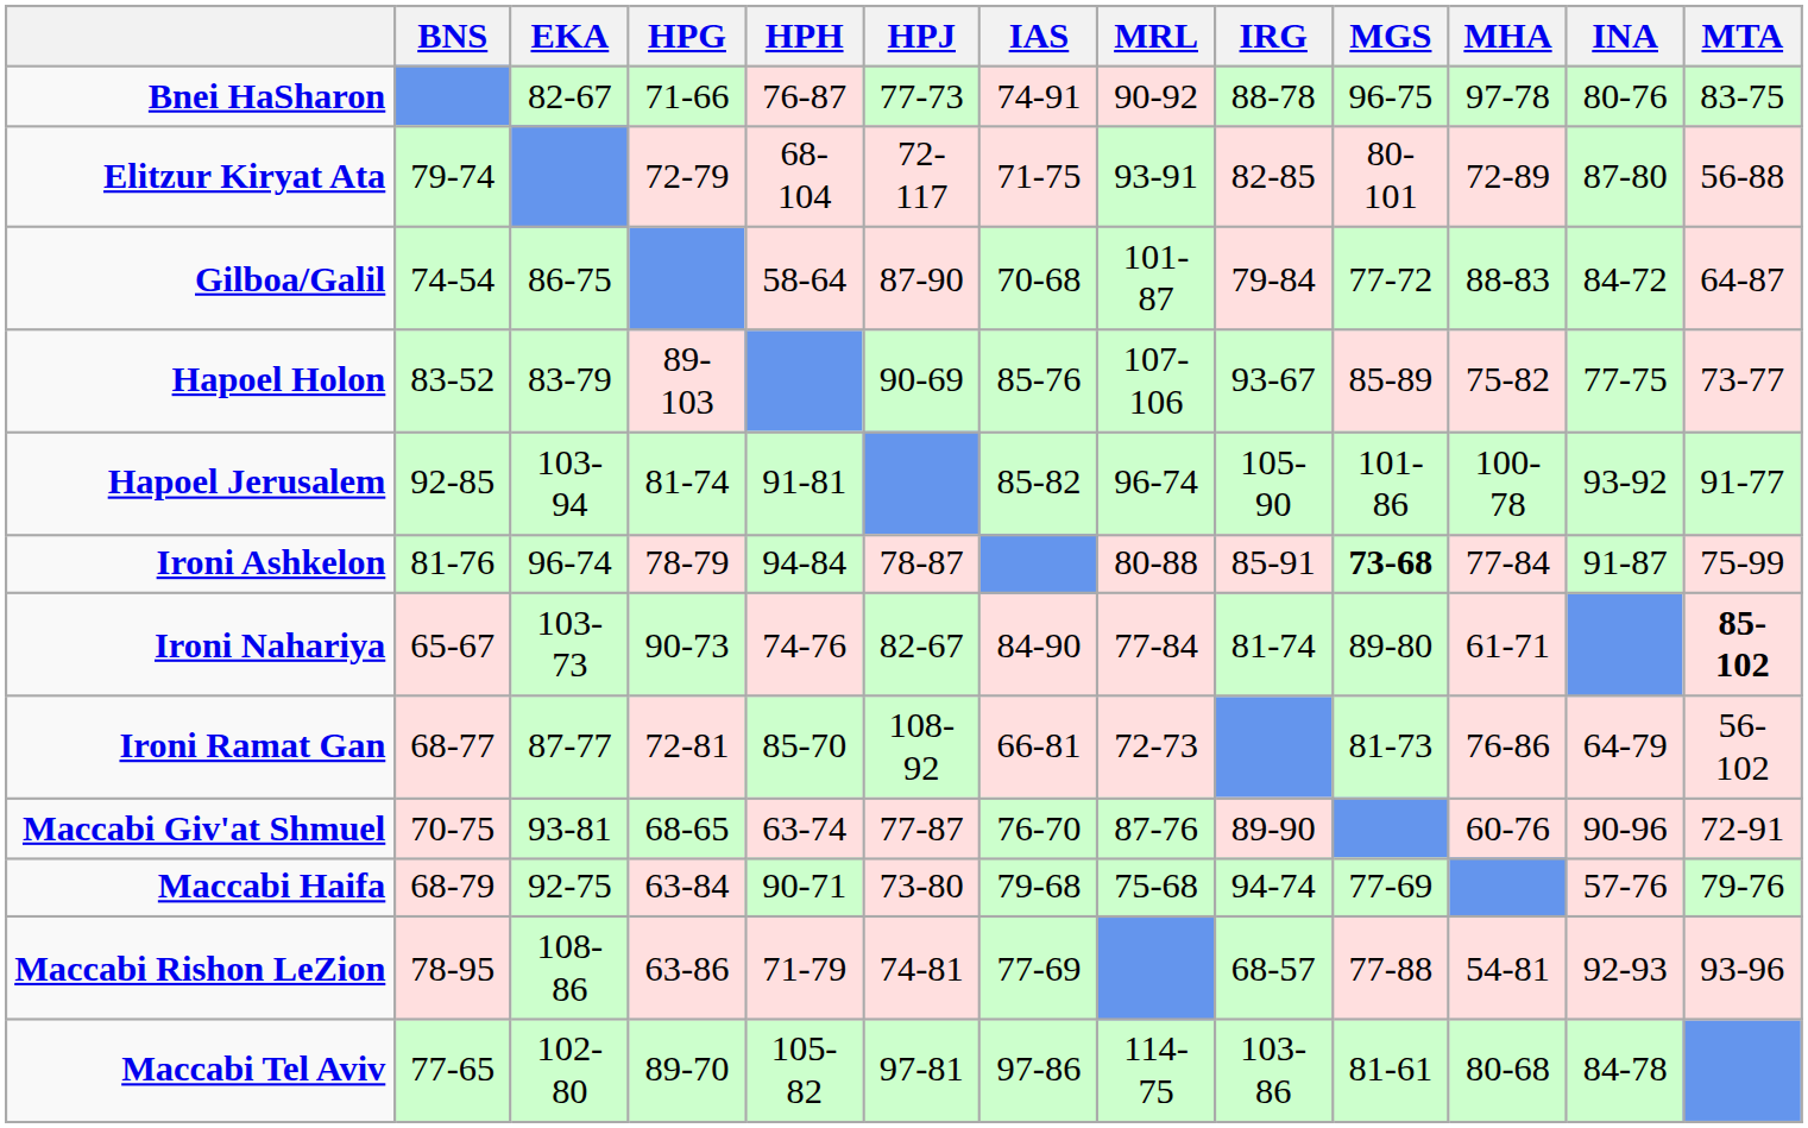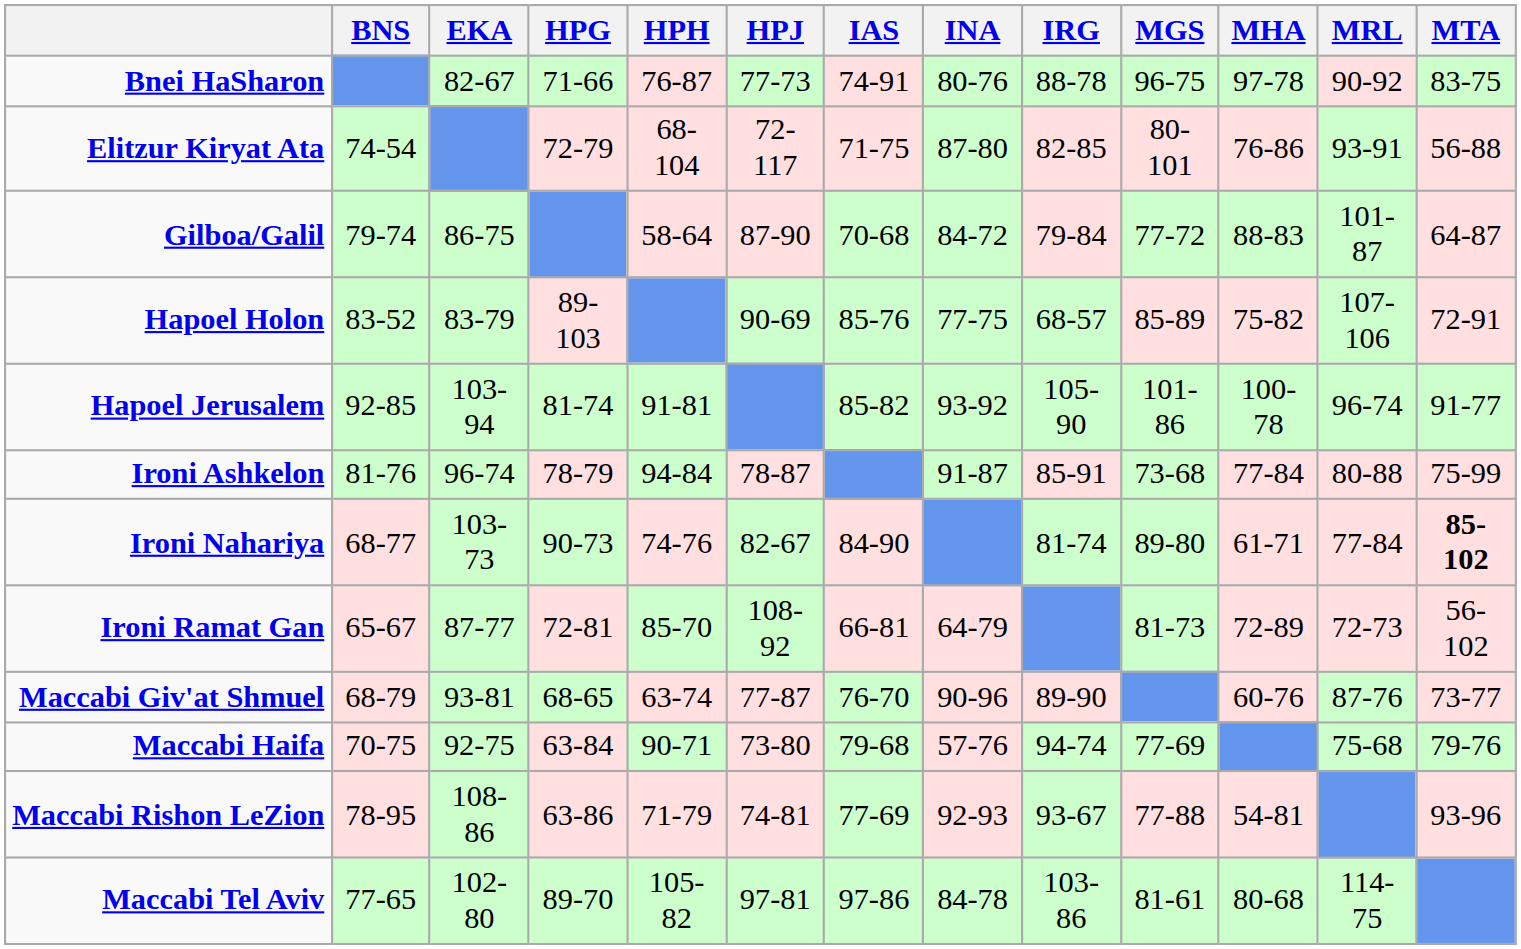columns swapped: INA <-> MRL
Elitzur Kiryat Ata | BNS: 79-74 -> 74-54
Elitzur Kiryat Ata | MHA: 72-89 -> 76-86
Gilboa/Galil | BNS: 74-54 -> 79-74
Hapoel Holon | IRG: 93-67 -> 68-57
Hapoel Holon | MTA: 73-77 -> 72-91
Ironi Ashkelon | MGS: bold -> normal
Ironi Nahariya | BNS: 65-67 -> 68-77
Ironi Ramat Gan | BNS: 68-77 -> 65-67
Ironi Ramat Gan | MHA: 76-86 -> 72-89
Maccabi Giv'at Shmuel | BNS: 70-75 -> 68-79
Maccabi Giv'at Shmuel | MTA: 72-91 -> 73-77
Maccabi Haifa | BNS: 68-79 -> 70-75
Maccabi Rishon LeZion | IRG: 68-57 -> 93-67
